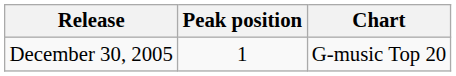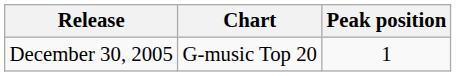columns swapped: Chart <-> Peak position
